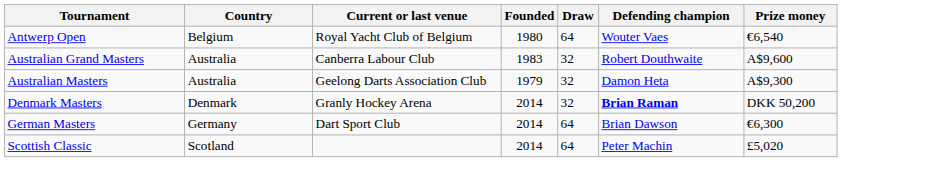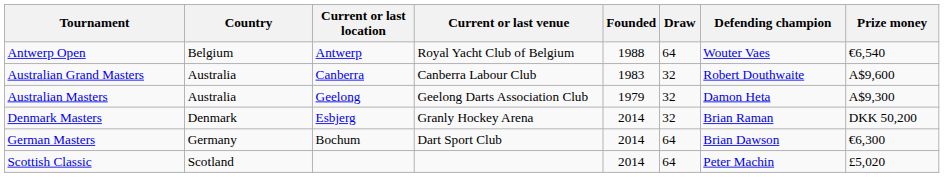+ column: Current or last location | Antwerp | Canberra | Geelong | Esbjerg | Bochum
Antwerp Open | Founded: 1980 -> 1988
Denmark Masters | Defending champion: bold -> normal
